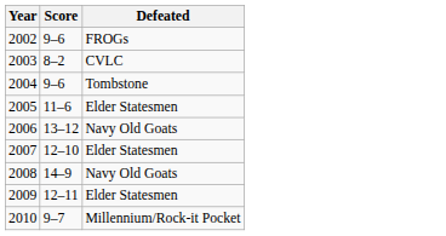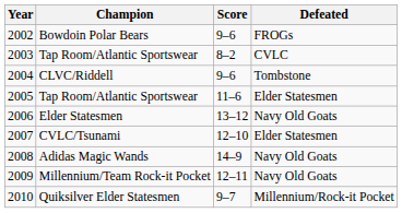+ column: Champion | Bowdoin Polar Bears | Tap Room/Atlantic Sportswear | CLVC/Riddell | Tap Room/Atlantic Sportswear | Elder Statesmen | CVLC/Tsunami | Adidas Magic Wands | Millennium/Team Rock-it Pocket | Quiksilver Elder Statesmen
2009 | Defeated: Elder Statesmen -> Navy Old Goats
